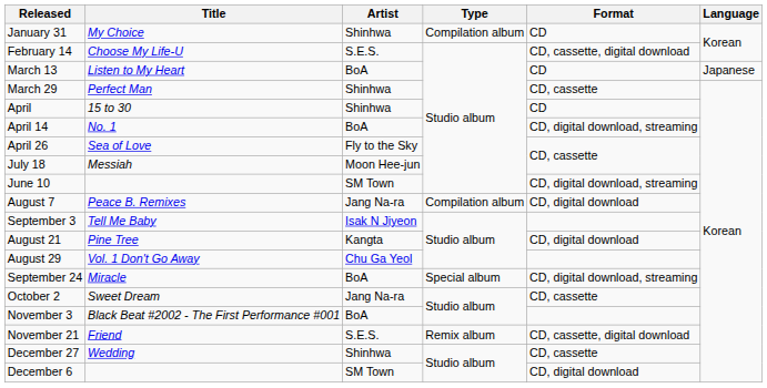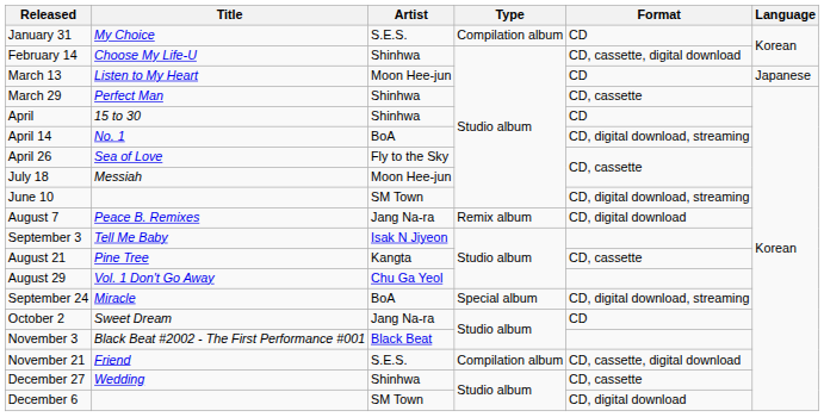January 31 | Artist: Shinhwa -> S.E.S.
February 14 | Artist: S.E.S. -> Shinhwa
March 13 | Artist: BoA -> Moon Hee-jun
August 7 | Type: Compilation album -> Remix album
August 21 | Format: CD, digital download -> CD, cassette
October 2 | Format: CD, cassette -> CD
November 3 | Artist: BoA -> Black Beat
November 21 | Type: Remix album -> Compilation album
